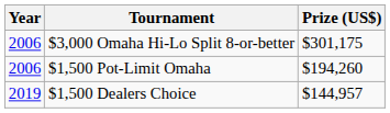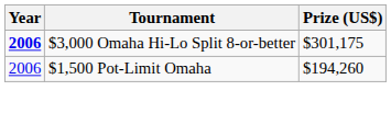$3,000 Omaha Hi-Lo Split 8-or-better | Year: normal -> bold
- row: 2019 | $1,500 Dealers Choice | $144,957
